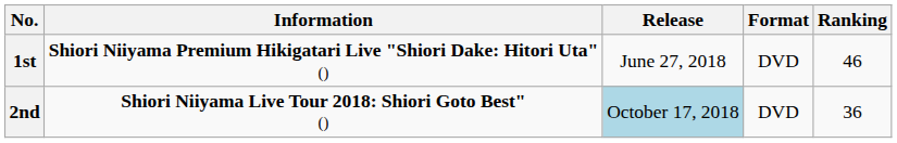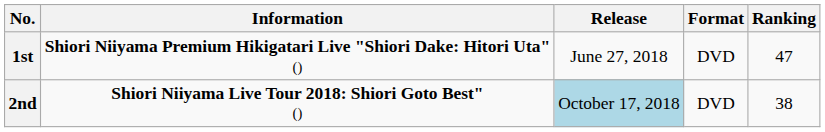1st | Ranking: 46 -> 47
2nd | Ranking: 36 -> 38
